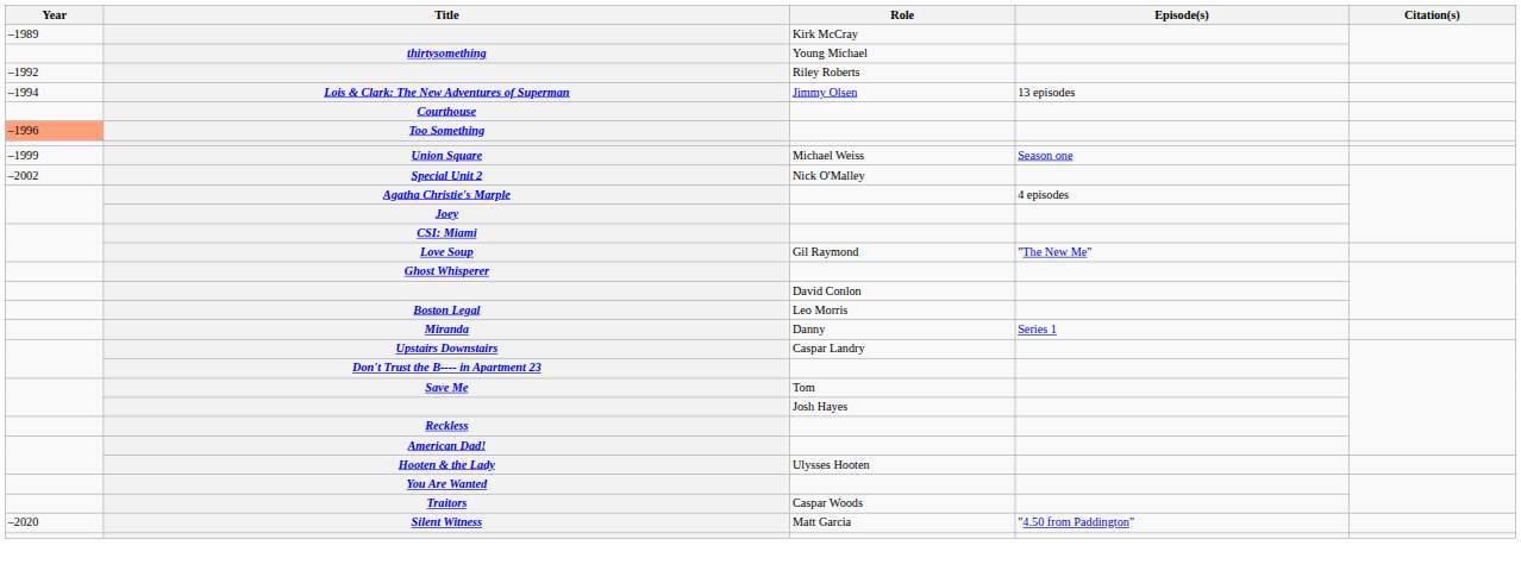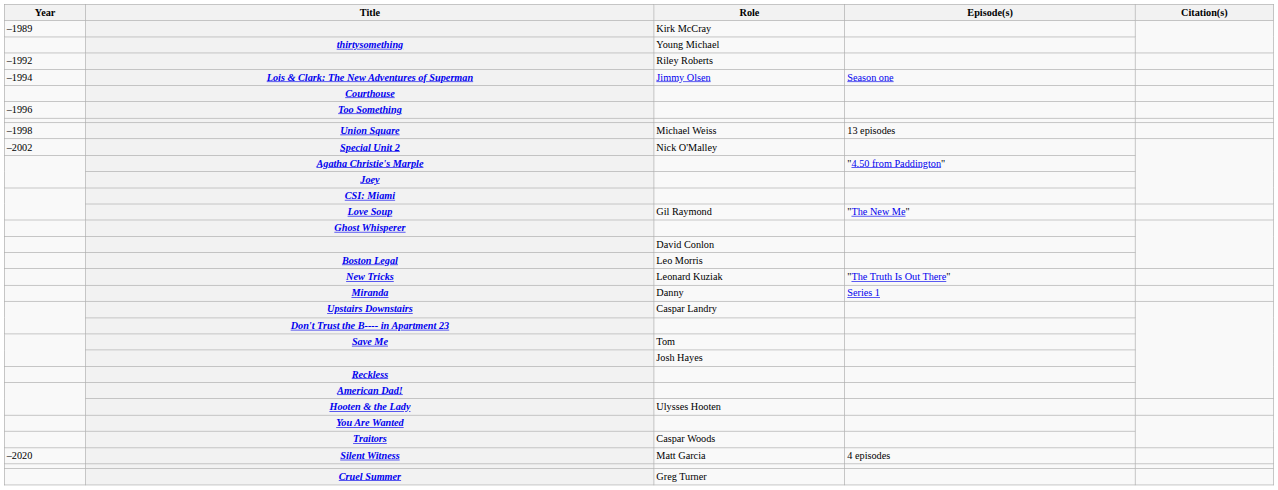Lois & Clark: The New Adventures of Superman | Episode(s): 13 episodes -> Season one
Too Something | Year: lightsalmon background -> no background
Union Square | Year: –1999 -> –1998
Union Square | Episode(s): Season one -> 13 episodes
Agatha Christie's Marple | Episode(s): 4 episodes -> "4.50 from Paddington"
+ row: New Tricks | Leonard Kuziak | "The Truth Is Out There"
Silent Witness | Episode(s): "4.50 from Paddington" -> 4 episodes
+ row: Cruel Summer | Greg Turner
